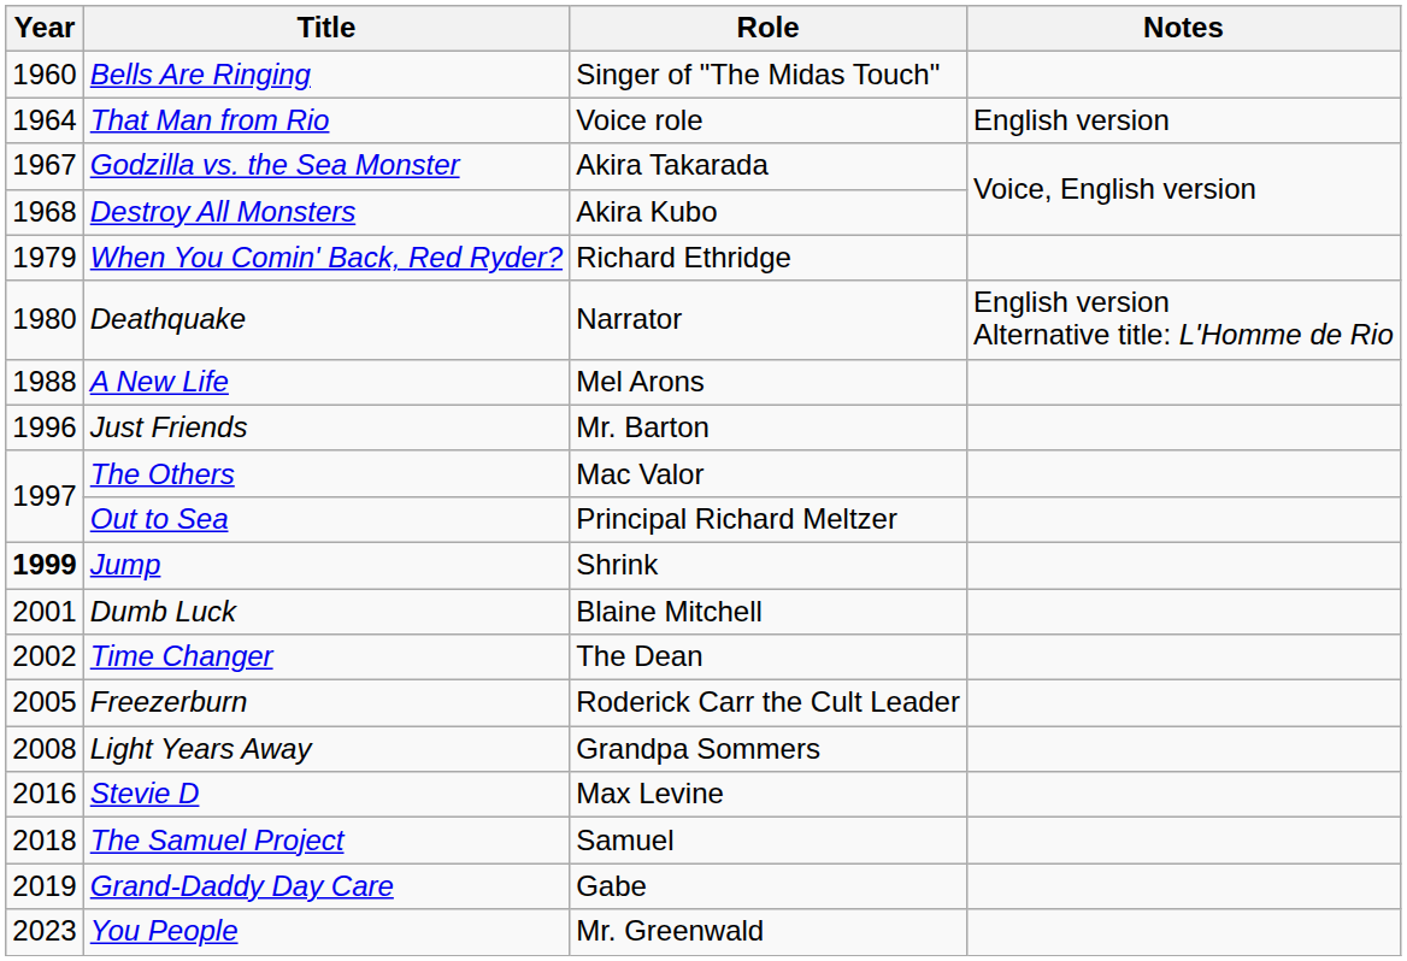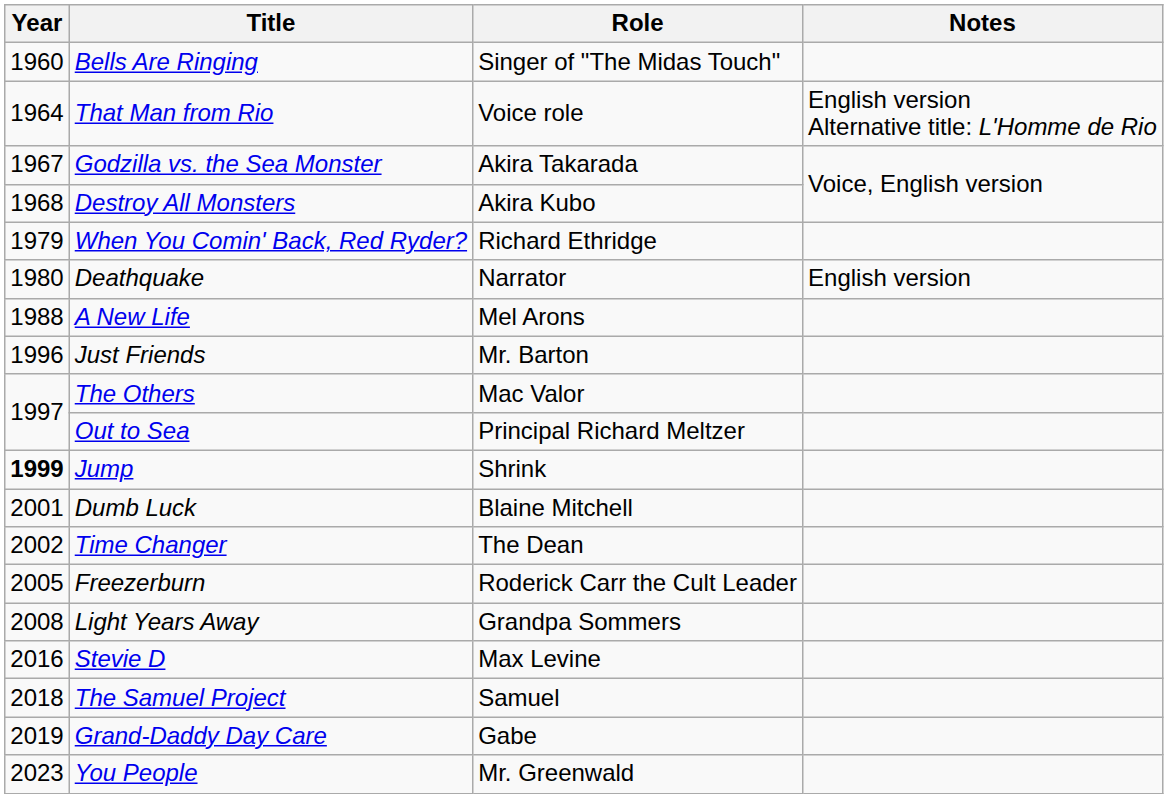That Man from Rio | Notes: English version -> English version Alternative title: L'Homme de Rio
Deathquake | Notes: English version Alternative title: L'Homme de Rio -> English version
